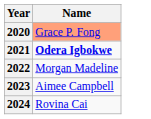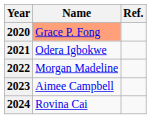+ column: Ref.
2021 | Name: bold -> normal
